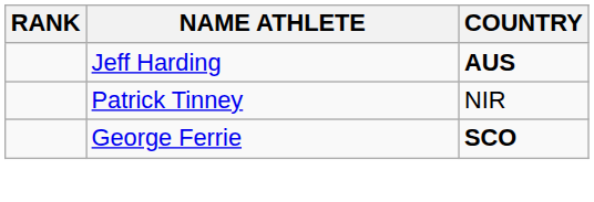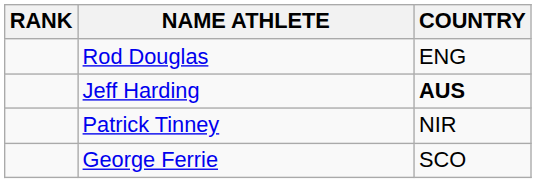+ row: Rod Douglas | ENG
George Ferrie | COUNTRY: bold -> normal
